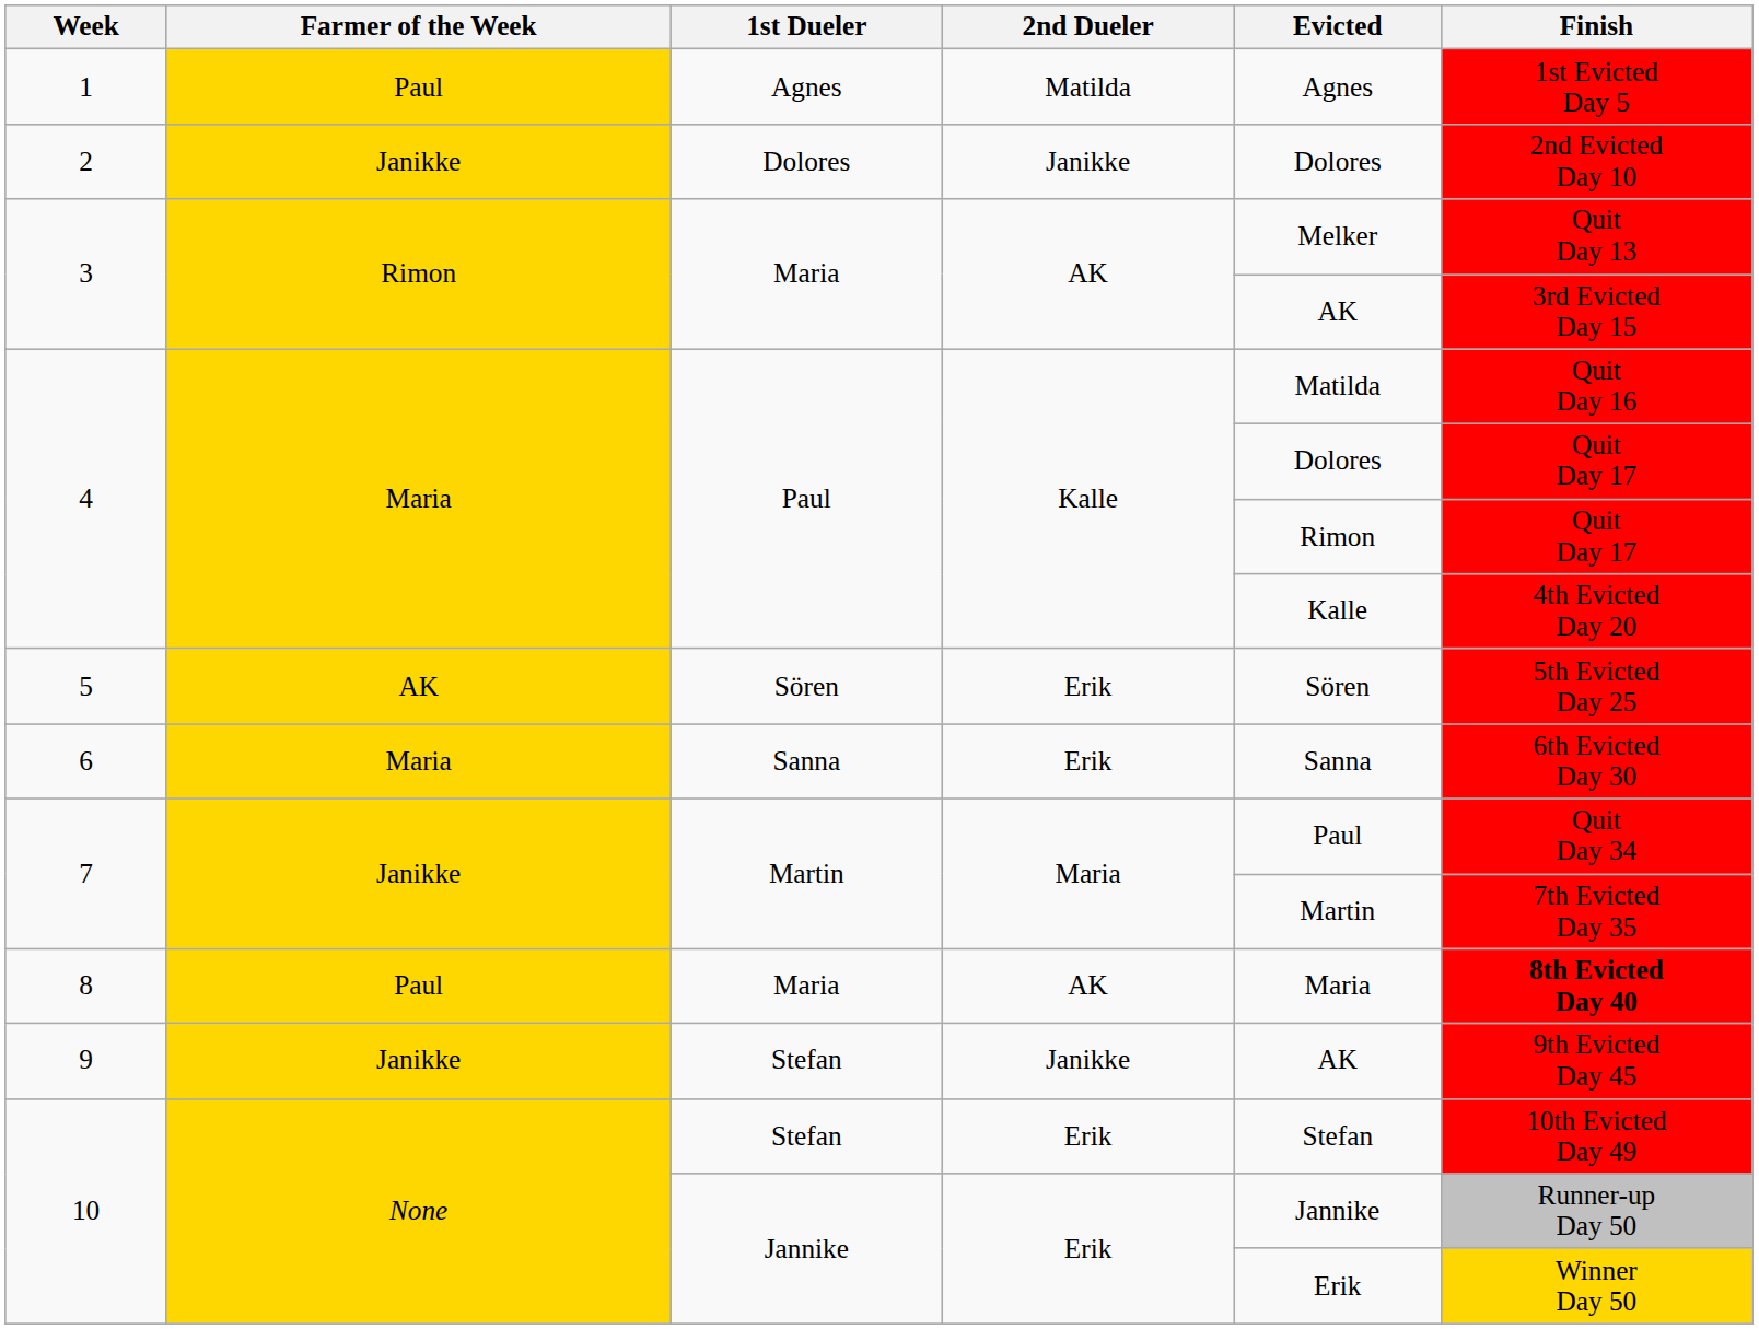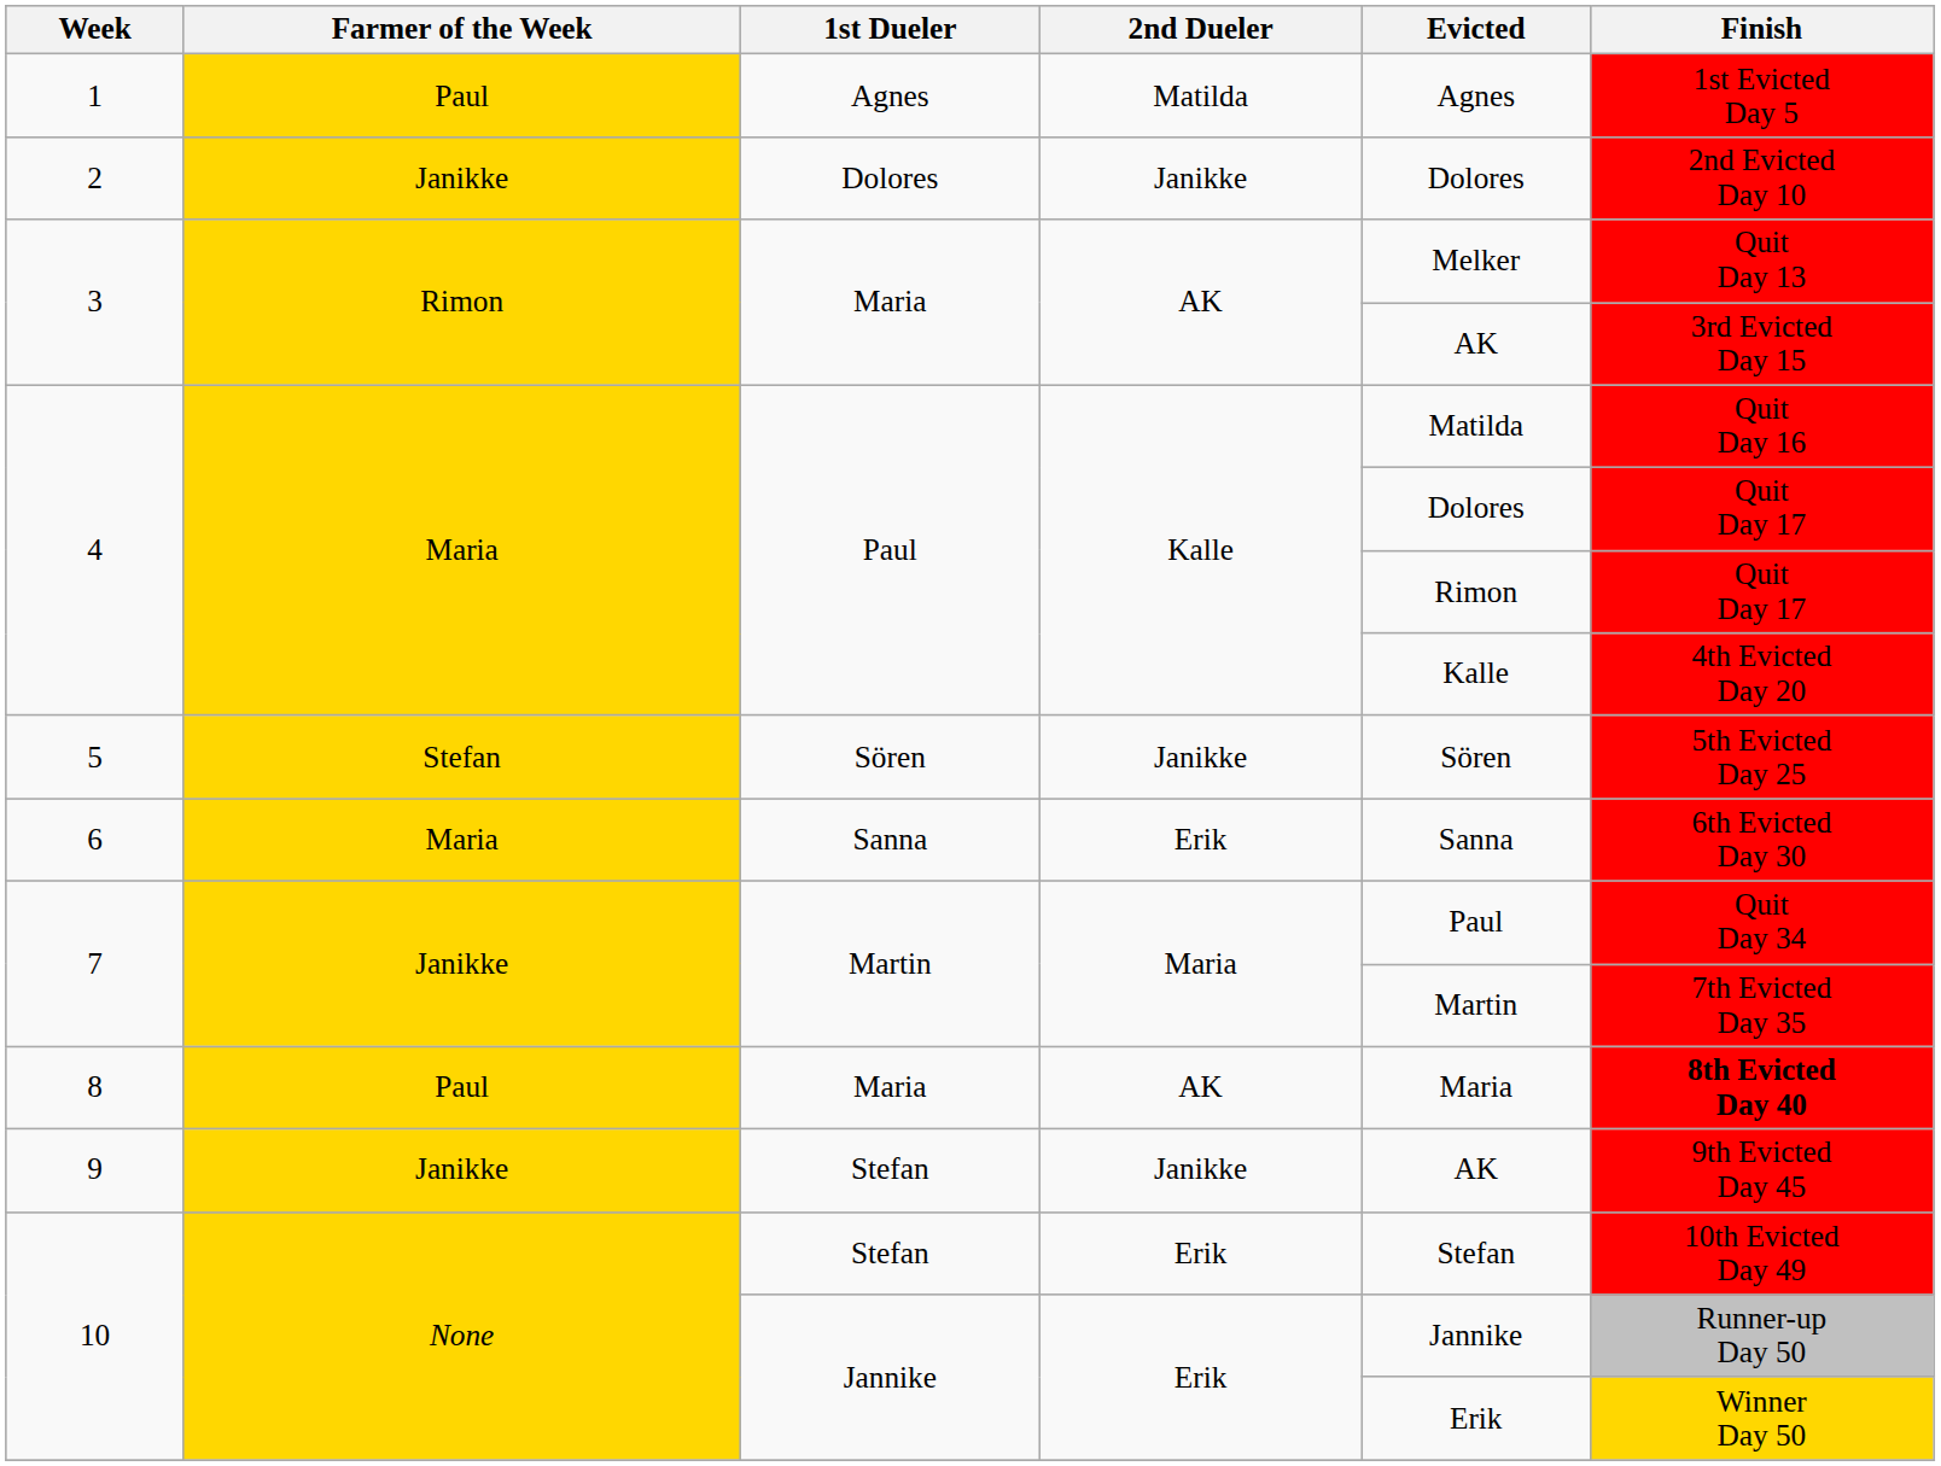5 | Farmer of the Week: AK -> Stefan
5 | 2nd Dueler: Erik -> Janikke
